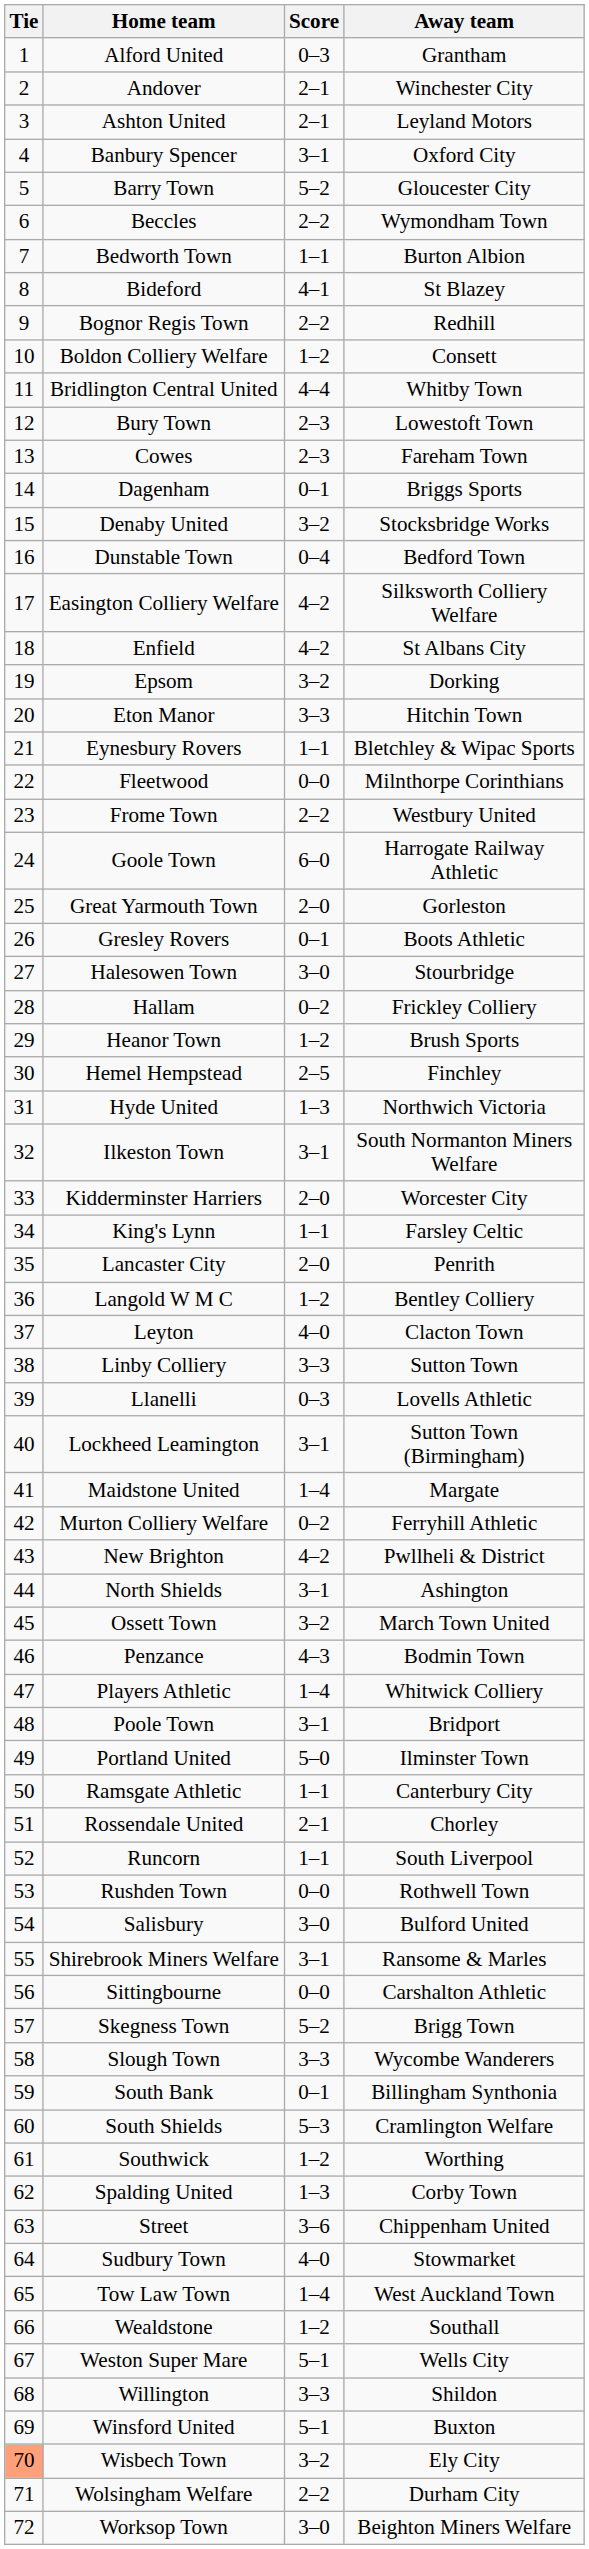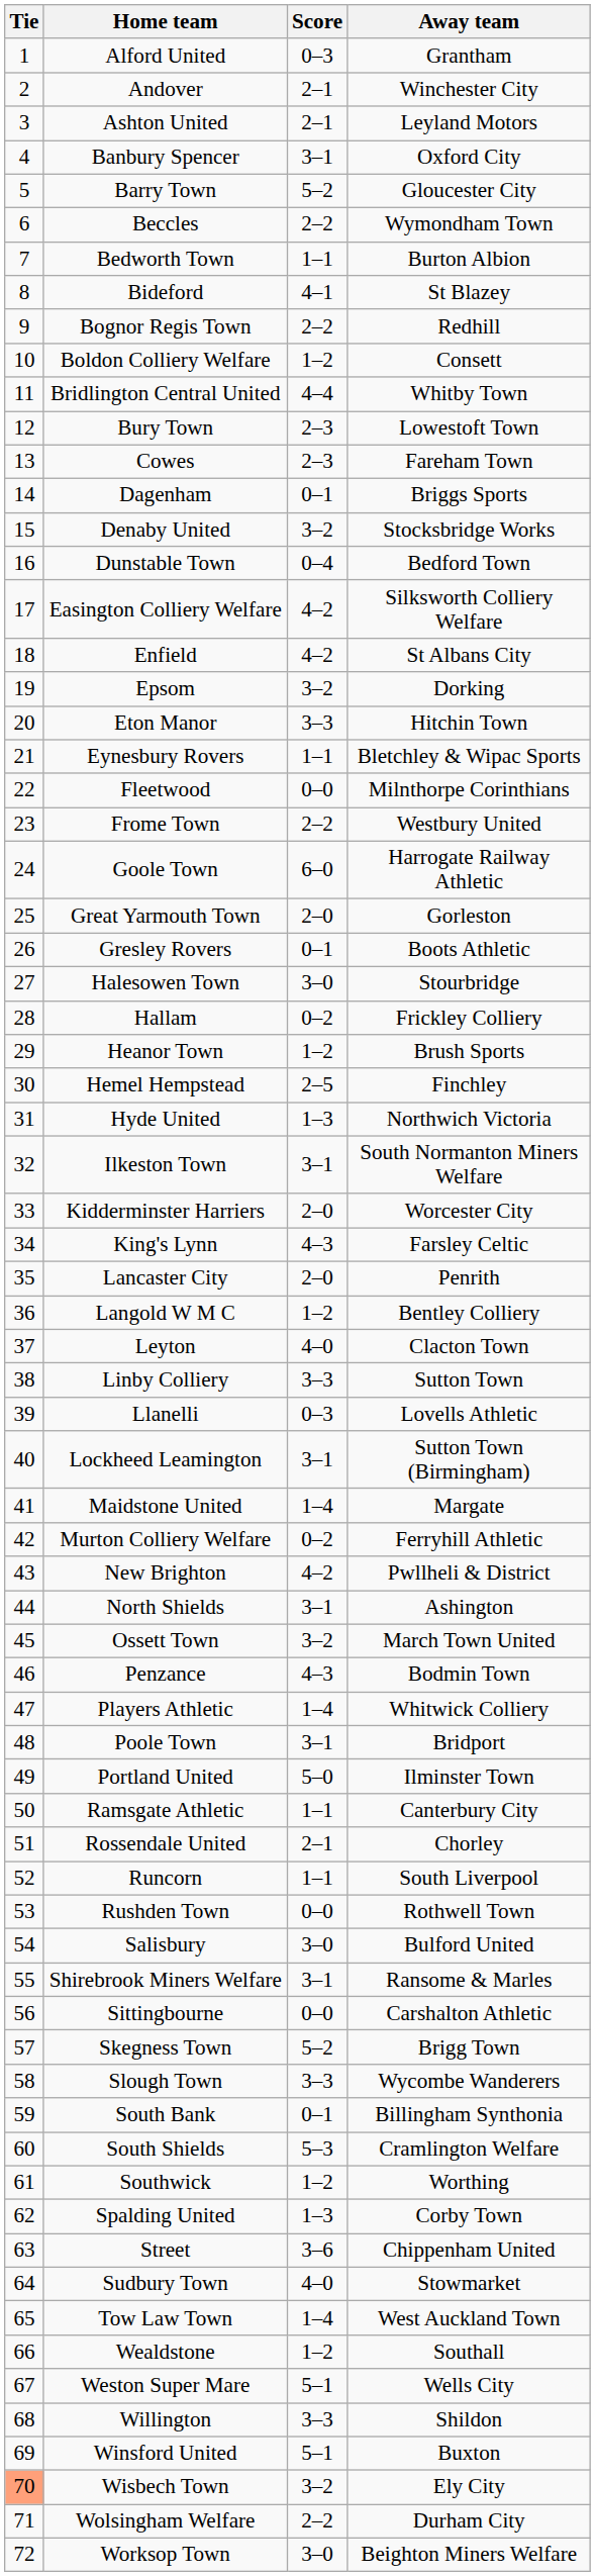King's Lynn | Score: 1–1 -> 4–3
